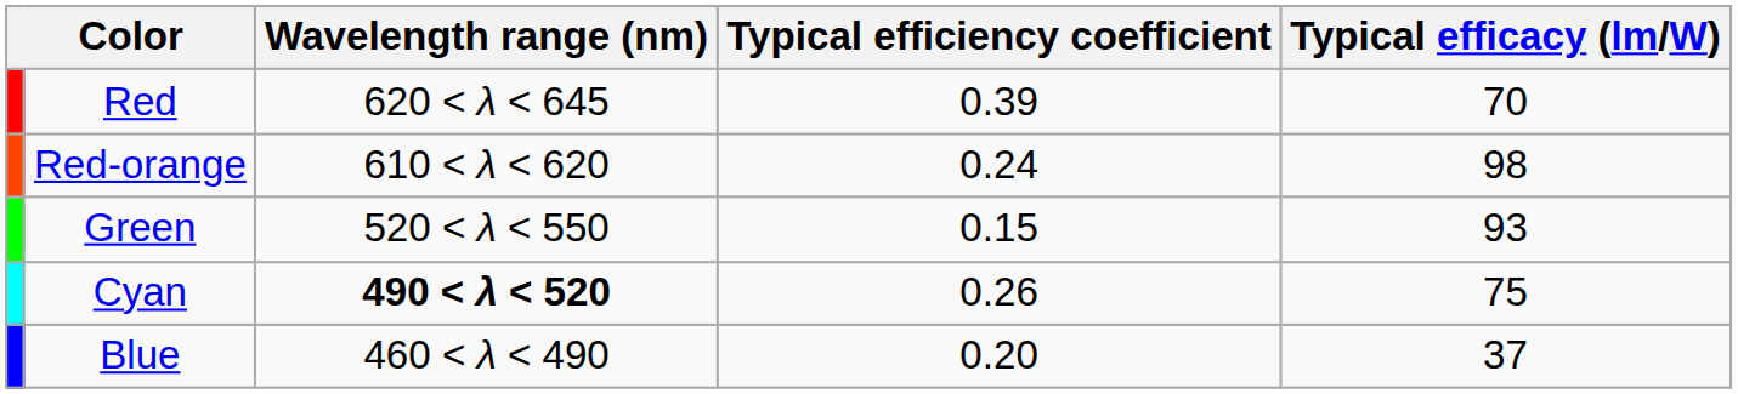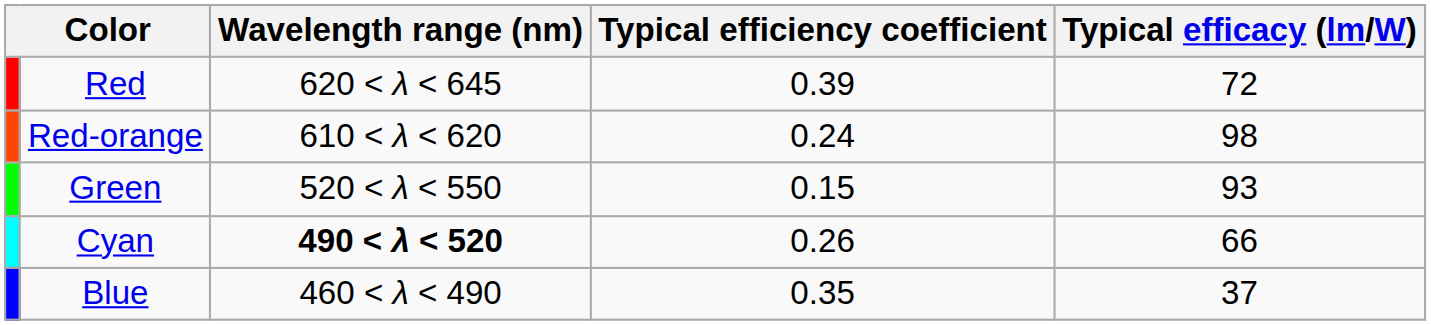Red | Typical efficacy (lm/W): 70 -> 72
Cyan | Typical efficacy (lm/W): 75 -> 66
Blue | Typical efficiency coefficient: 0.20 -> 0.35
